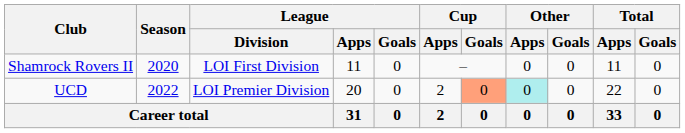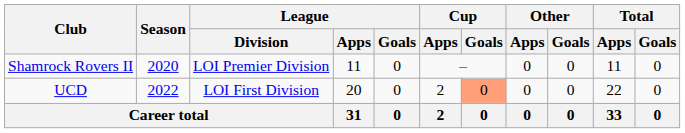Shamrock Rovers II | League / Division: LOI First Division -> LOI Premier Division
UCD | League / Division: LOI Premier Division -> LOI First Division
UCD | Other / Apps: paleturquoise background -> no background
